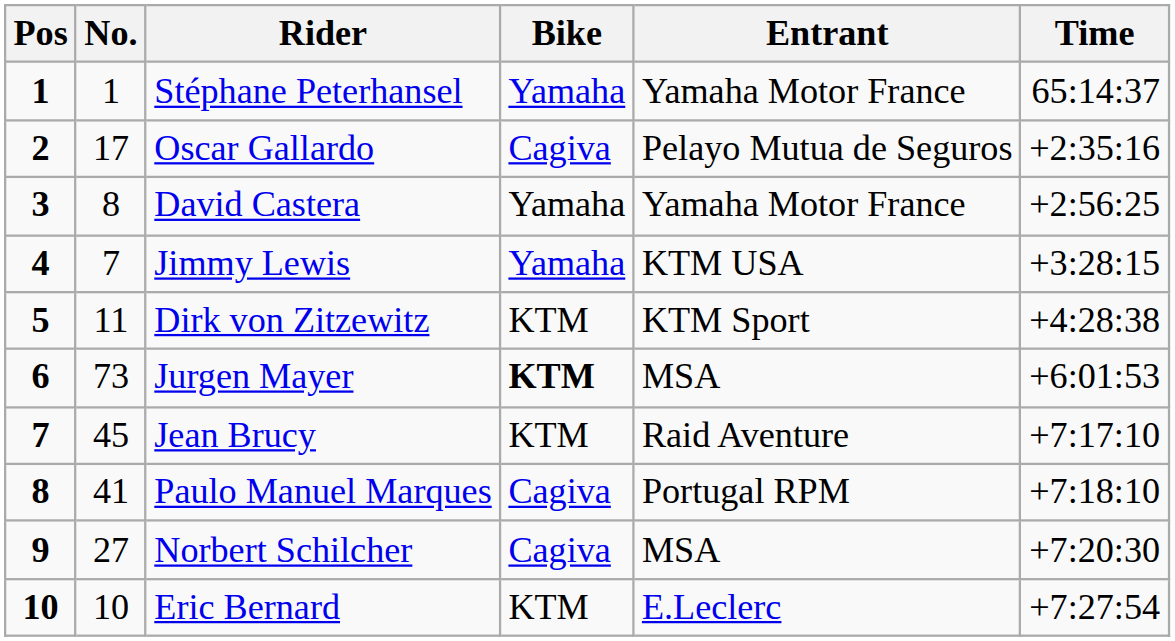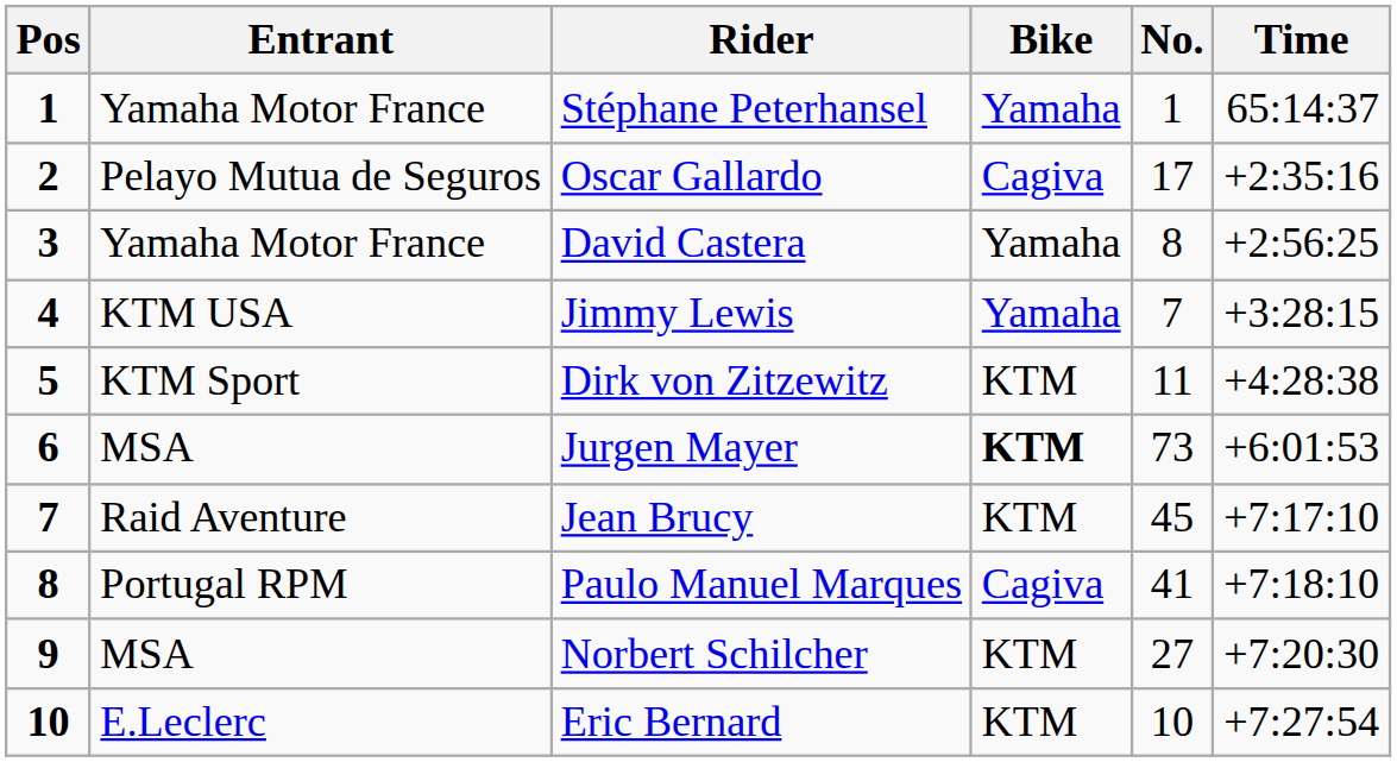columns swapped: No. <-> Entrant
Norbert Schilcher | Bike: Cagiva -> KTM
